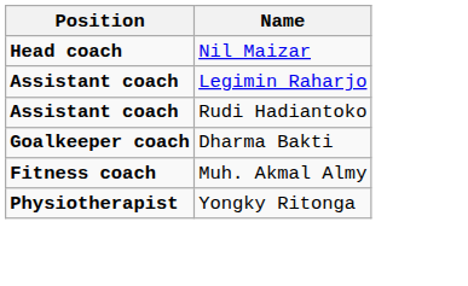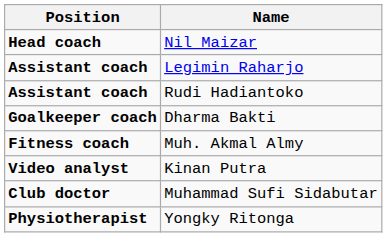+ row: Video analyst | Kinan Putra
+ row: Club doctor | Muhammad Sufi Sidabutar
